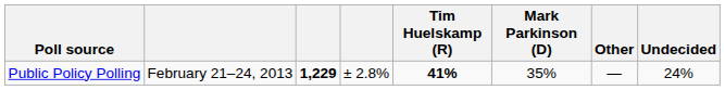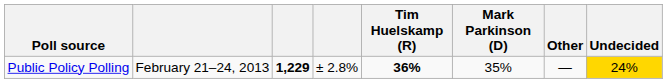Public Policy Polling | Tim Huelskamp (R): 41% -> 36%
Public Policy Polling | Undecided: no background -> gold background
